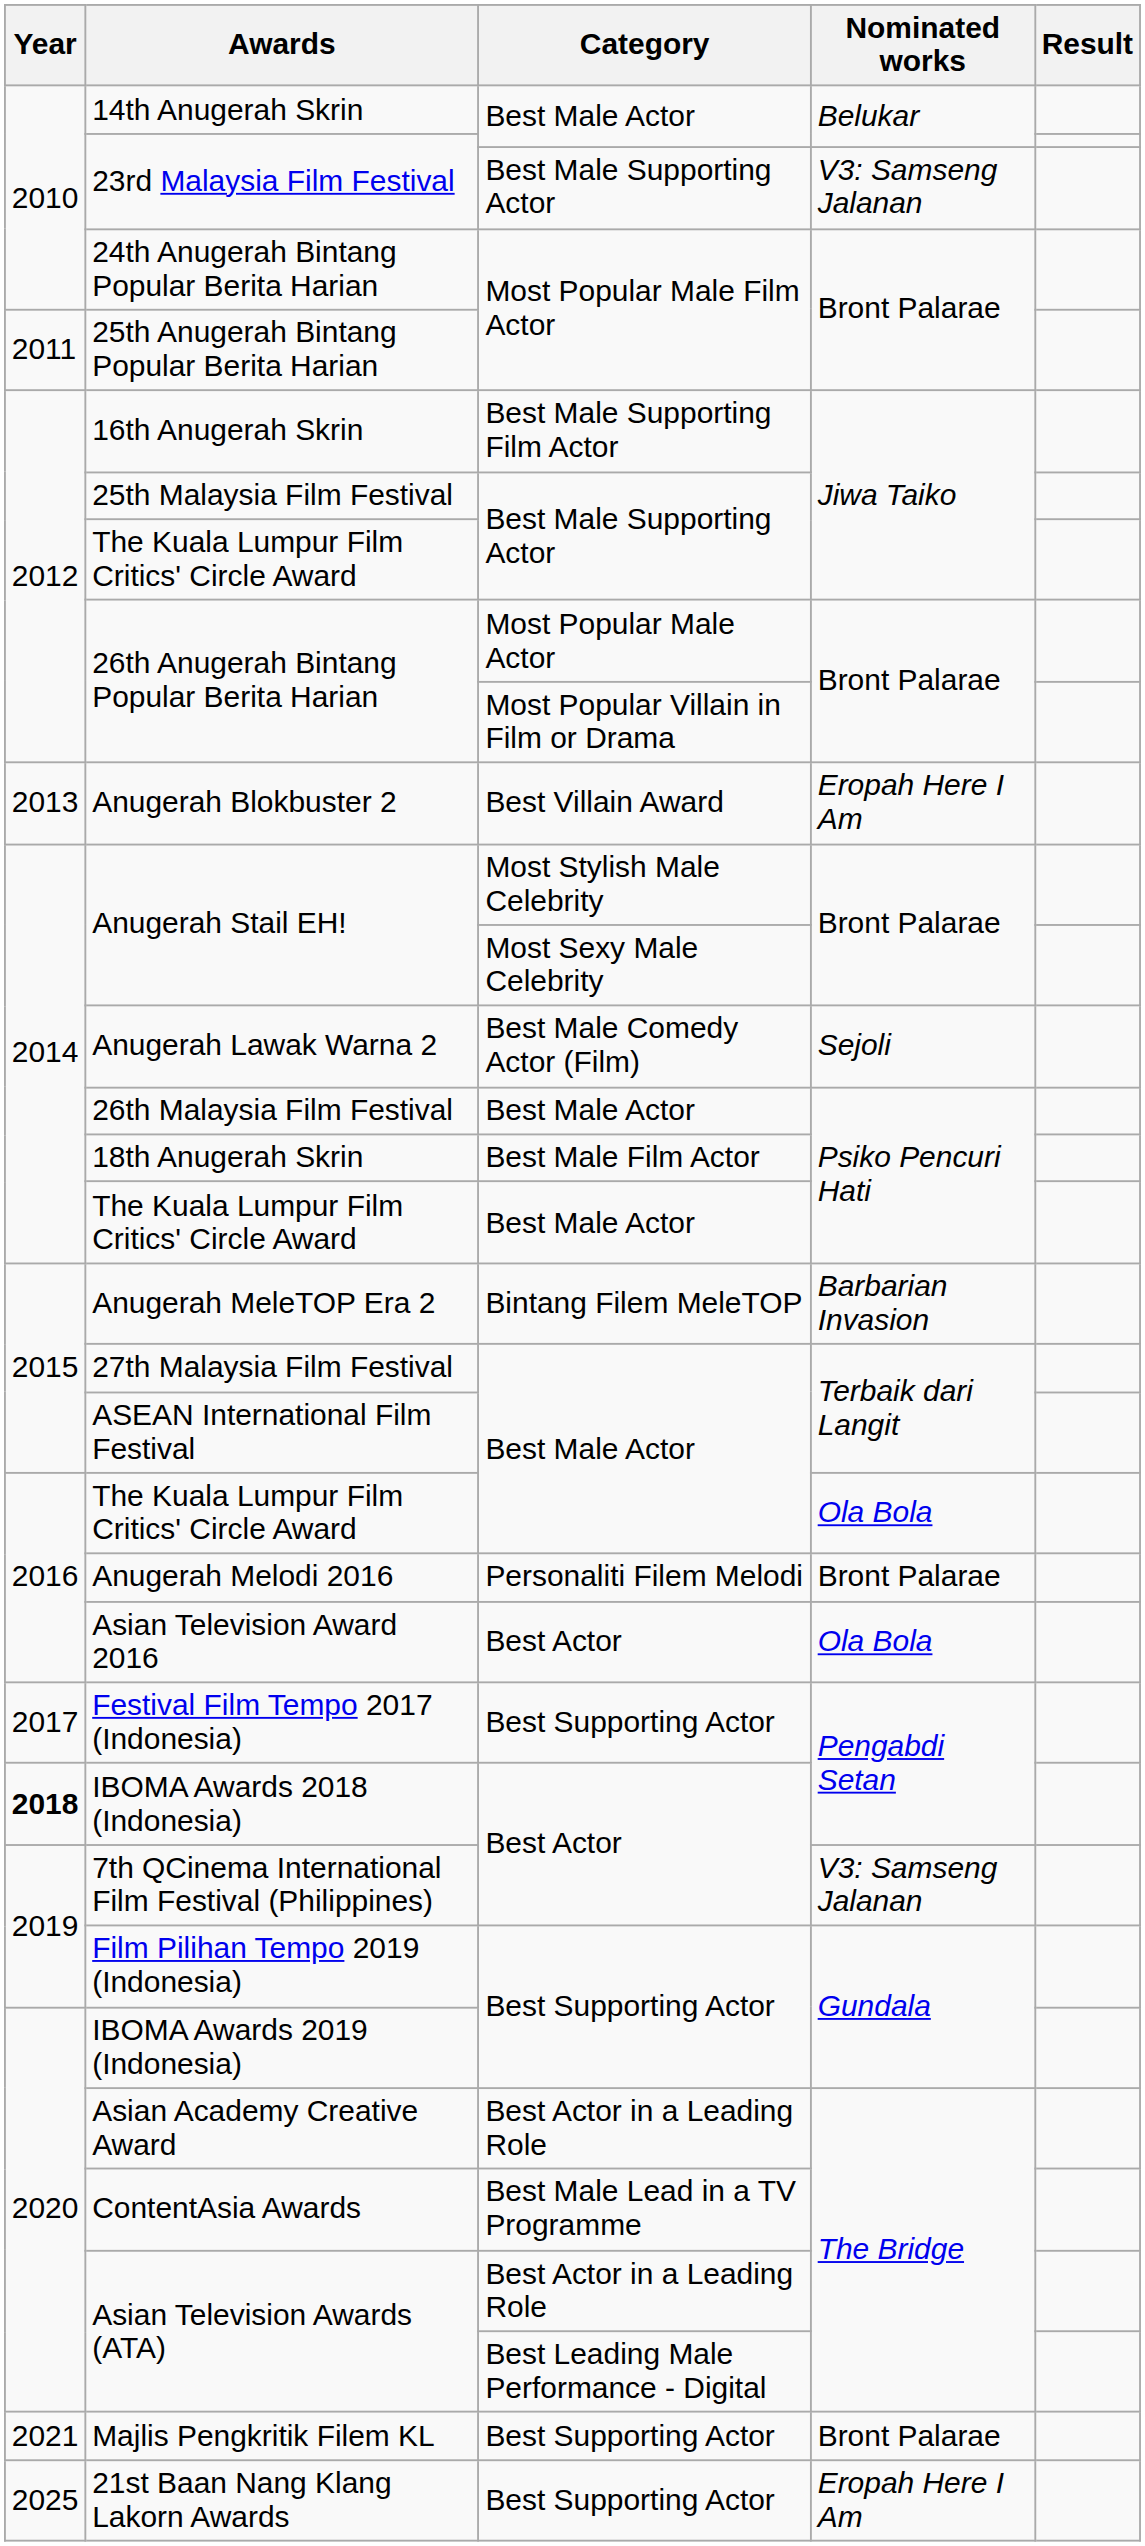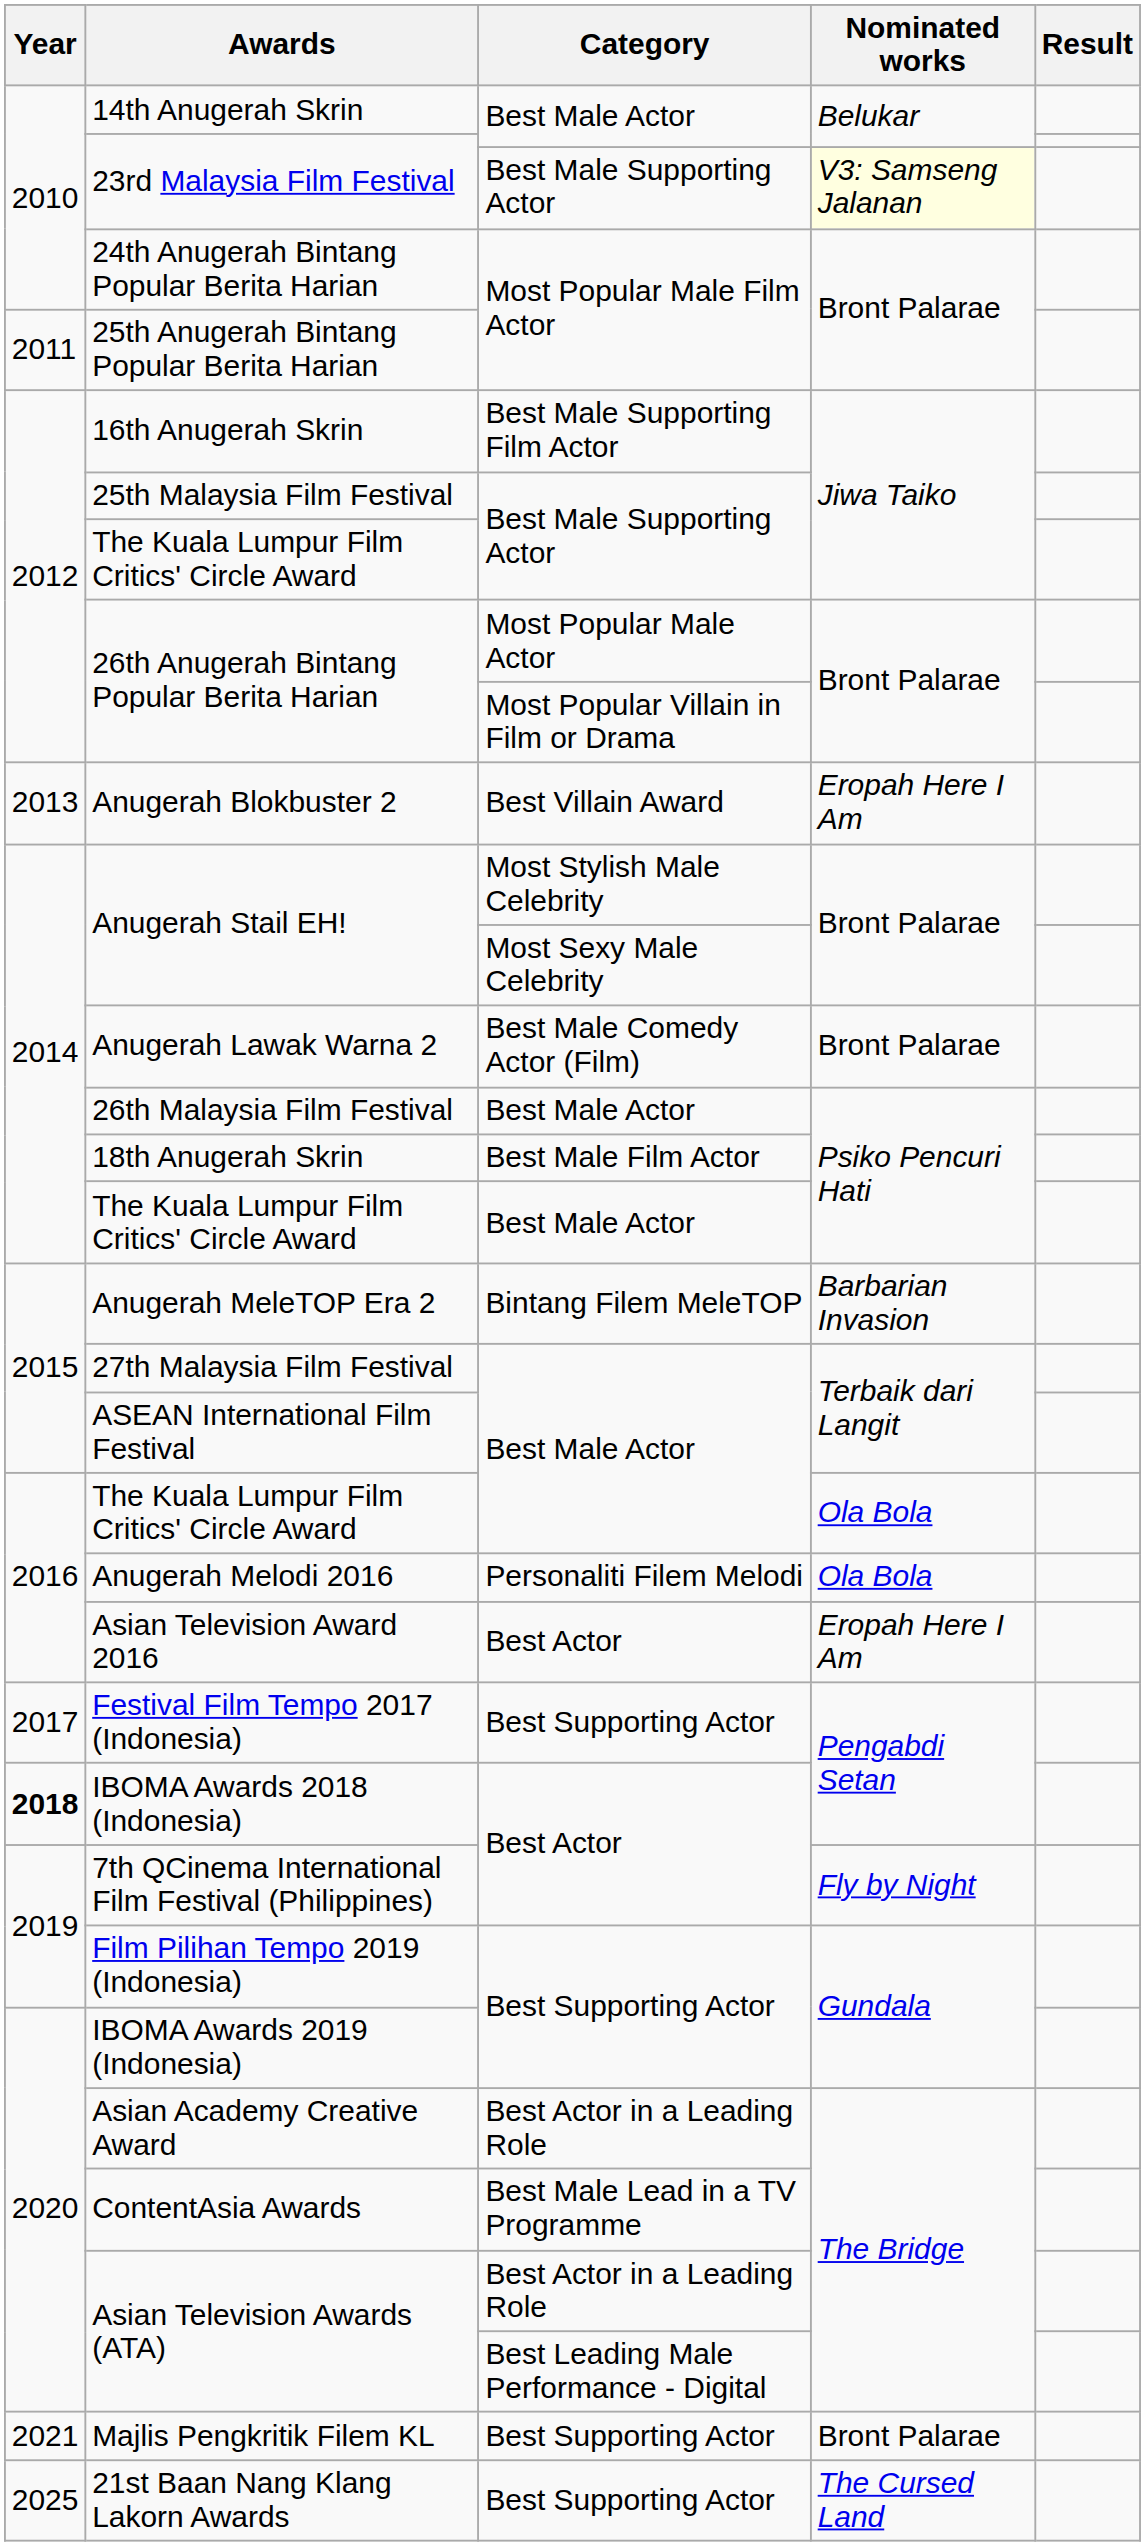23rd Malaysia Film Festival / Best Male Supporting Actor | Nominated works: no background -> lightyellow background
Anugerah Lawak Warna 2 | Nominated works: Sejoli -> Bront Palarae
Anugerah Melodi 2016 | Nominated works: Bront Palarae -> Ola Bola
Asian Television Award 2016 | Nominated works: Ola Bola -> Eropah Here I Am
7th QCinema International Film Festival (Philippines) | Nominated works: V3: Samseng Jalanan -> Fly by Night
21st Baan Nang Klang Lakorn Awards | Nominated works: Eropah Here I Am -> The Cursed Land
